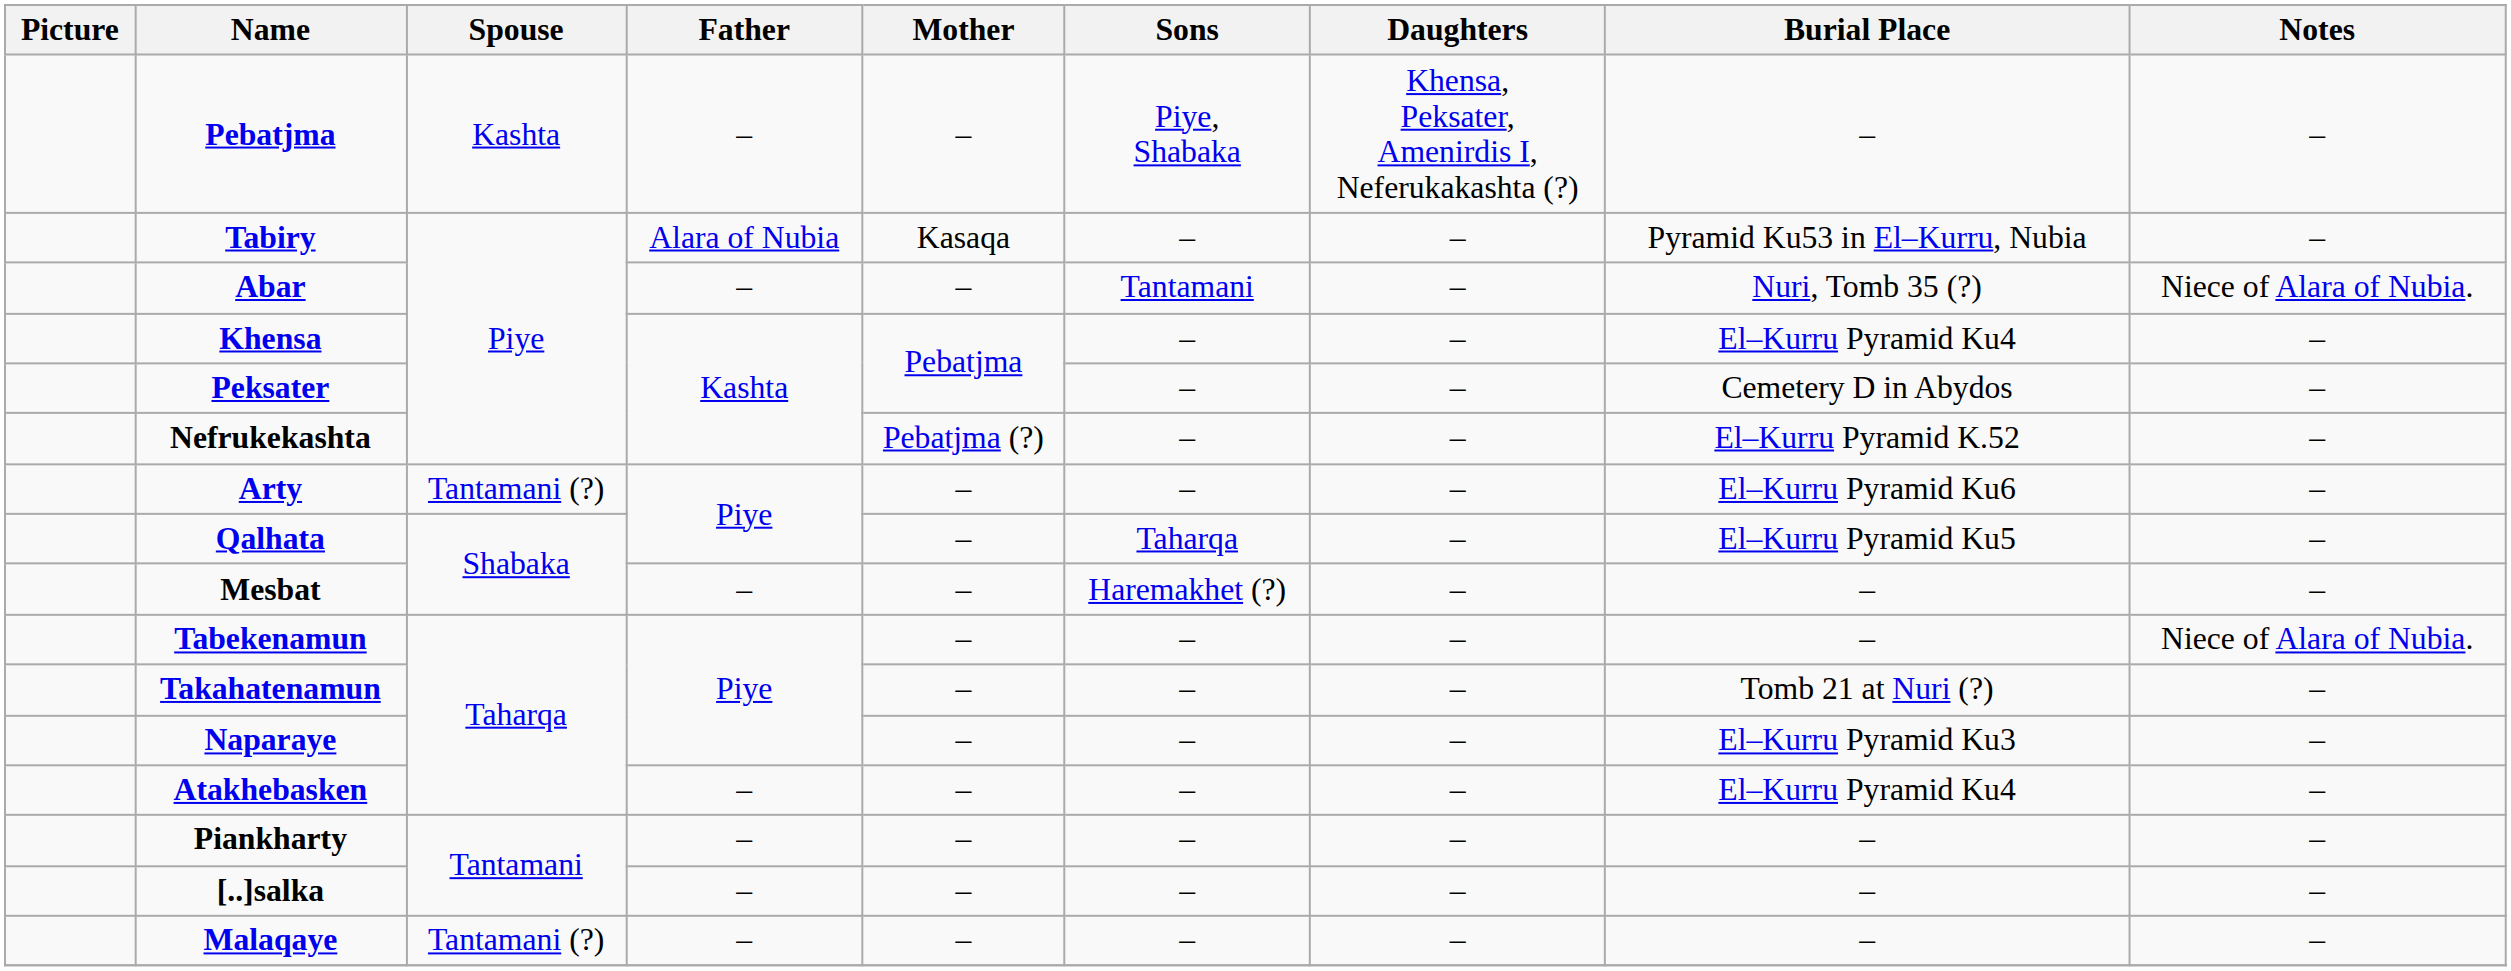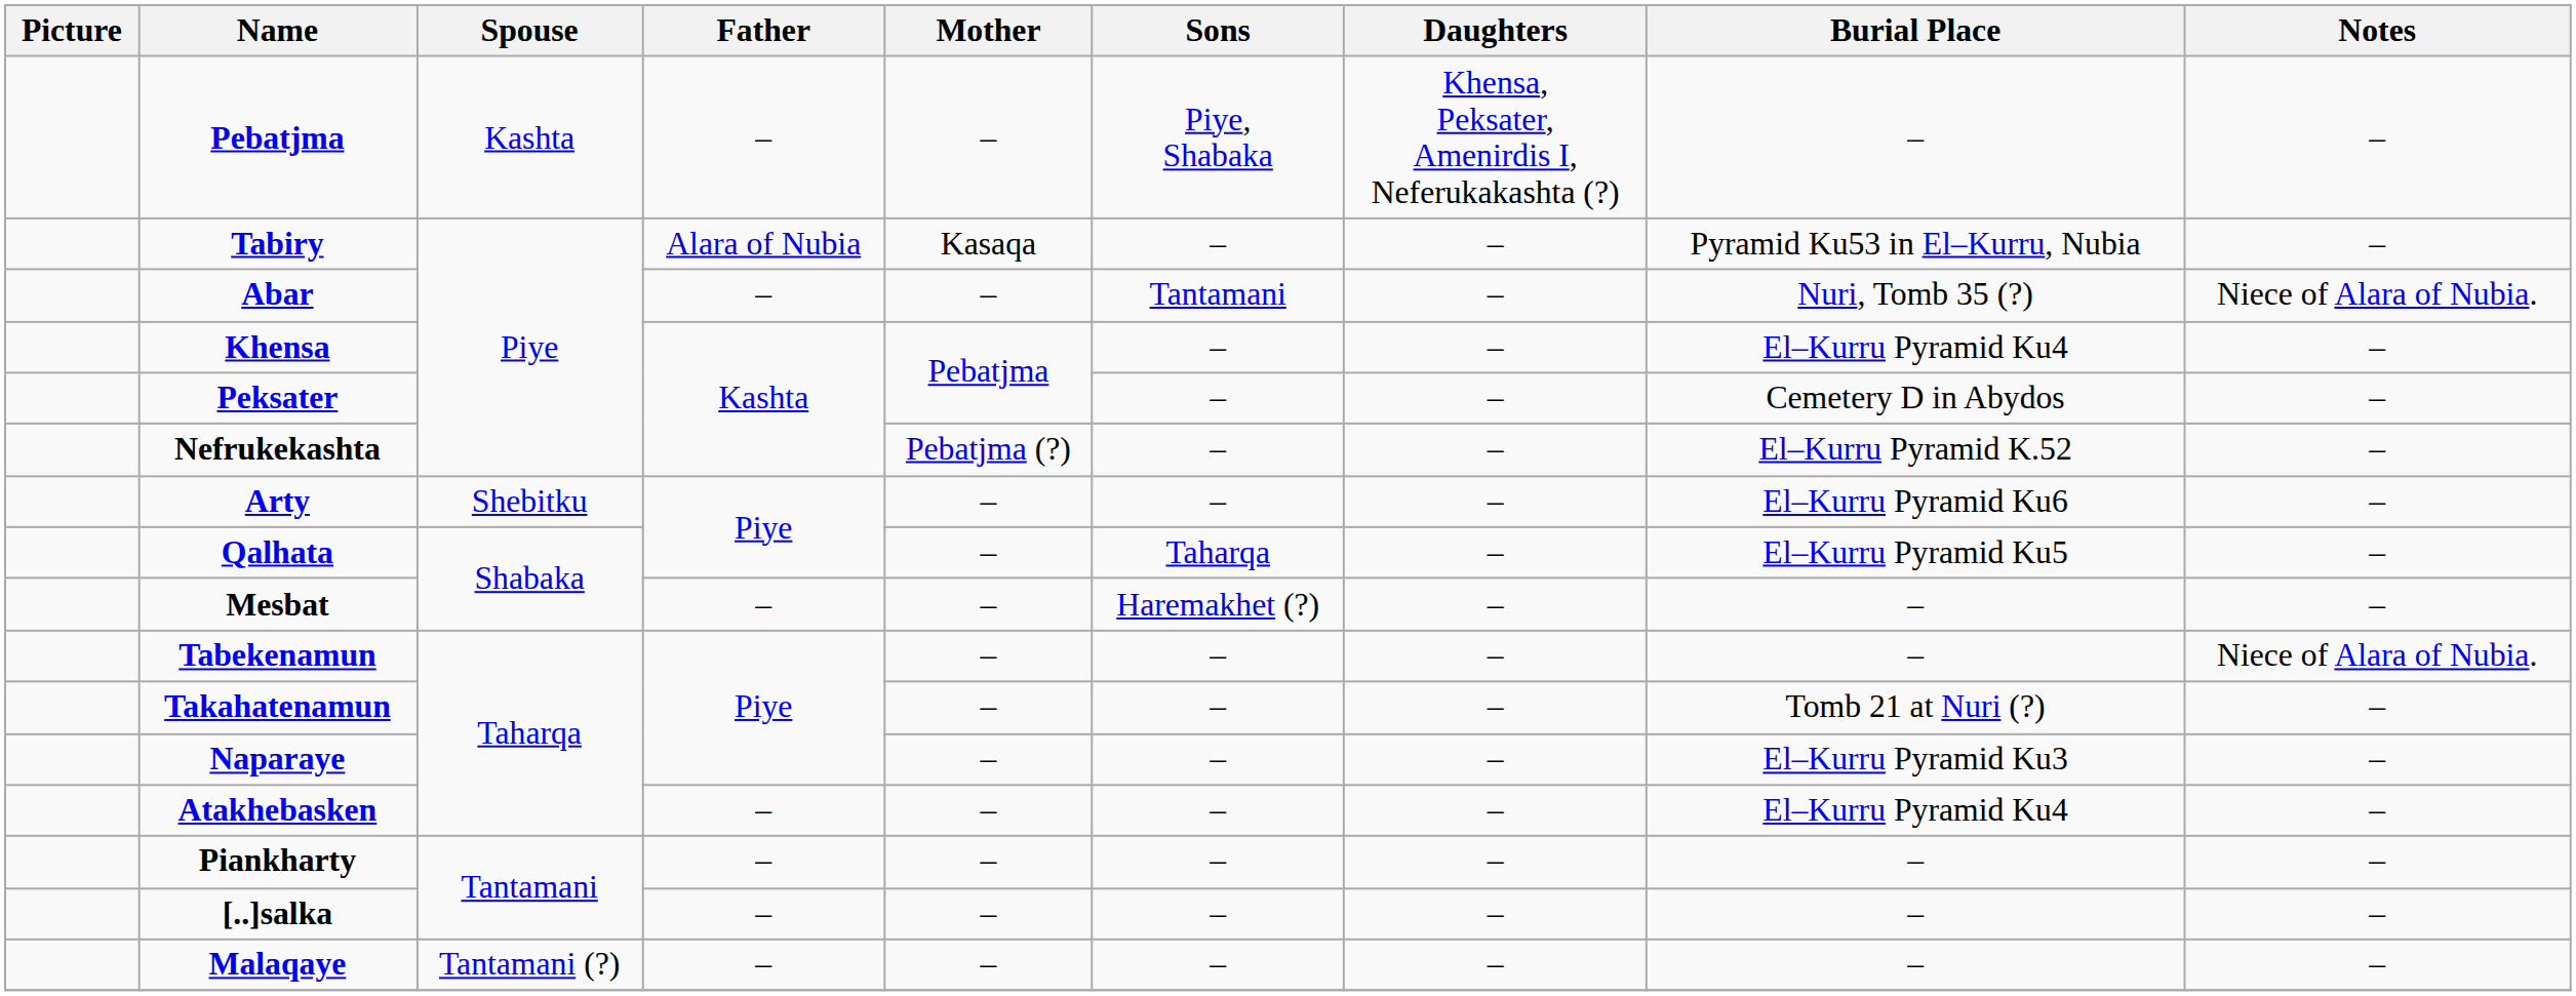Arty | Spouse: Tantamani (?) -> Shebitku
